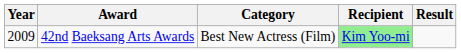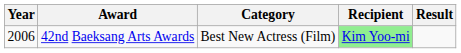42nd Baeksang Arts Awards | Year: 2009 -> 2006
